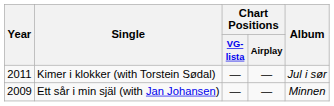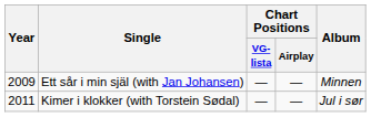rows swapped: Ett sår i min själ (with Jan Johansen) <-> Kimer i klokker (with Torstein Sødal)
